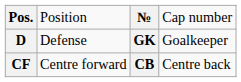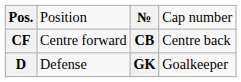rows swapped: CF <-> D
